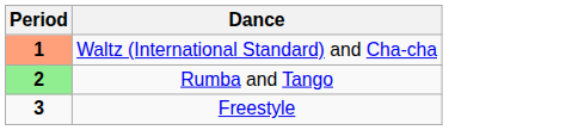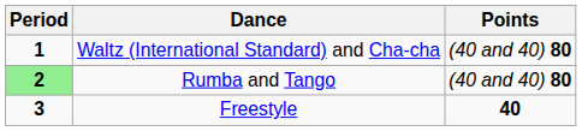+ column: Points | (40 and 40) 80 | (40 and 40) 80 | 40
Waltz (International Standard) and Cha-cha | Period: lightsalmon background -> no background
